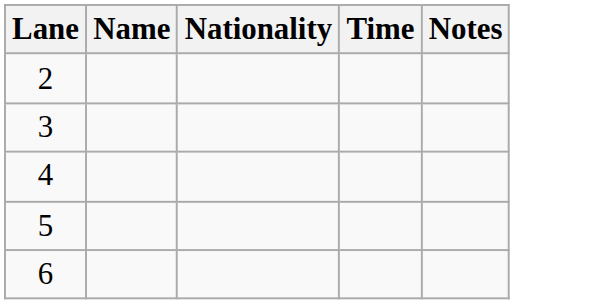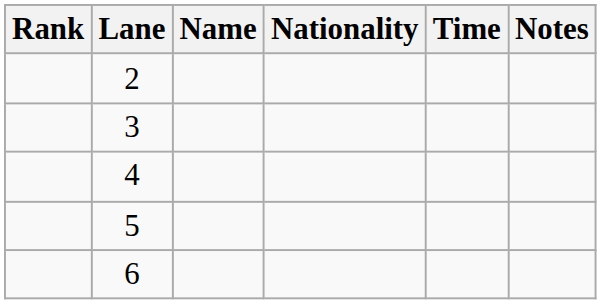+ column: Rank
